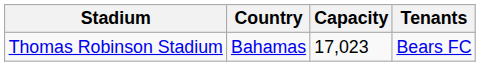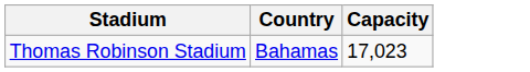- column: Tenants | Bears FC
